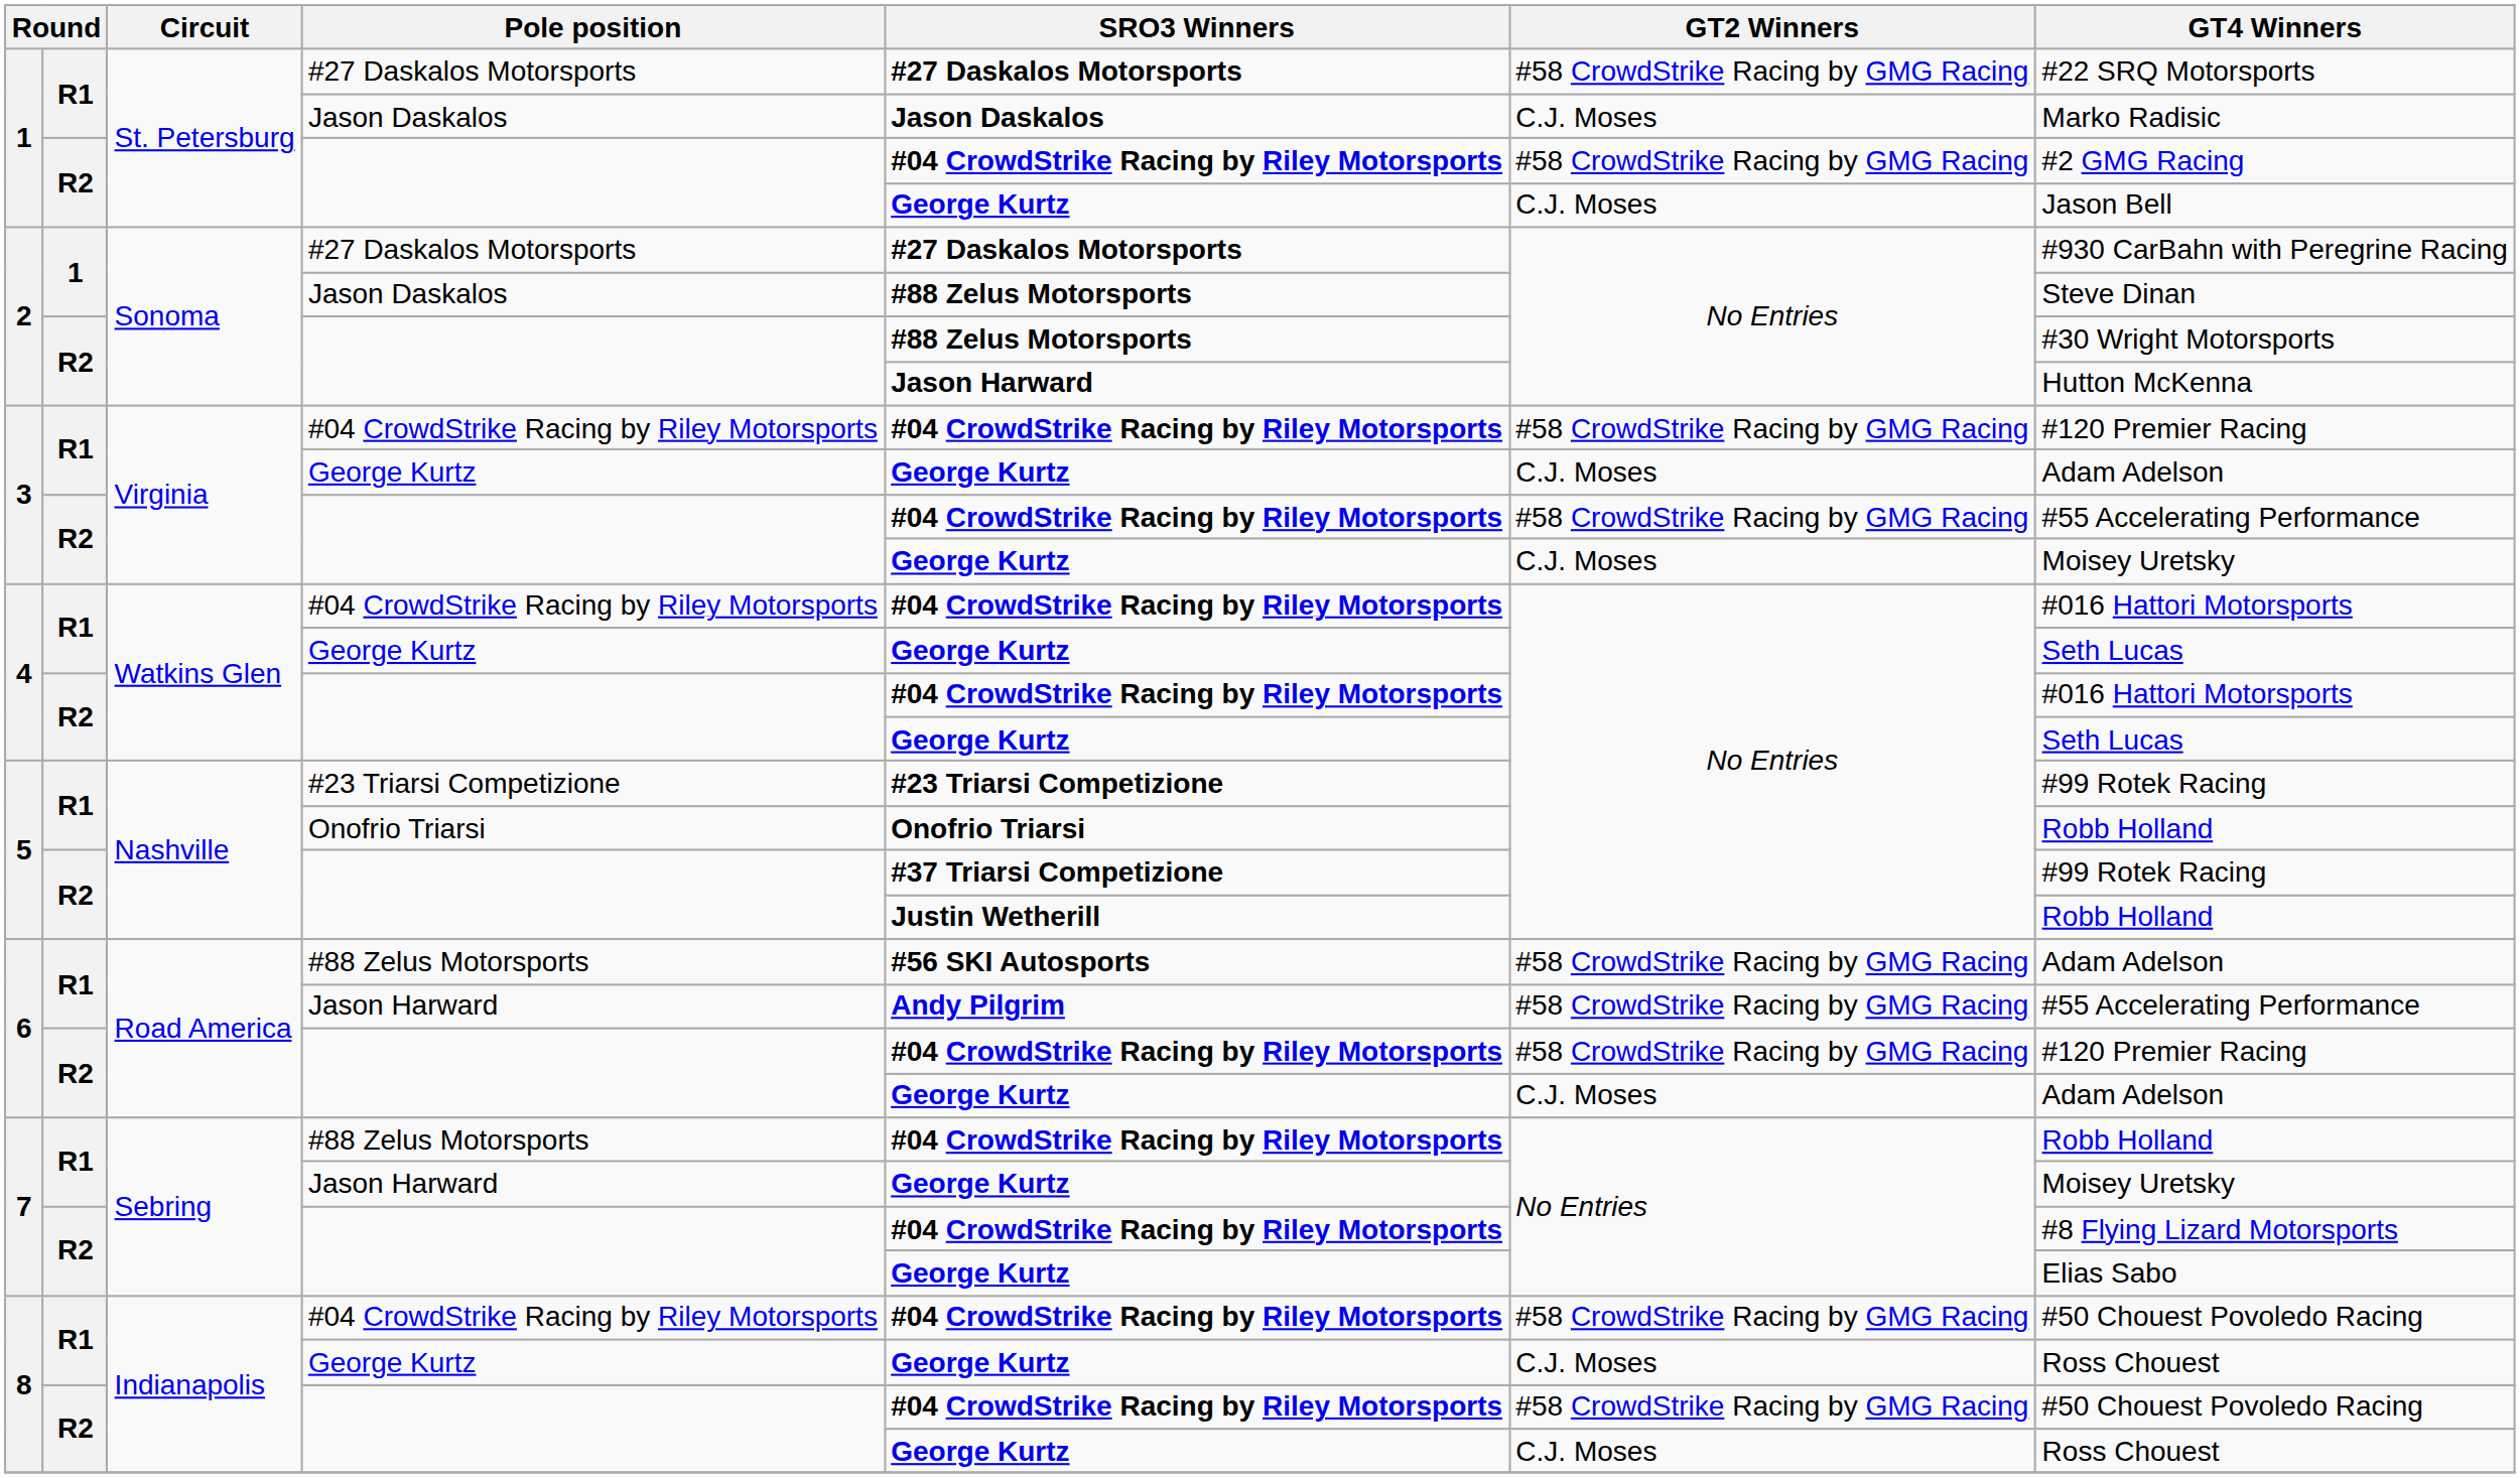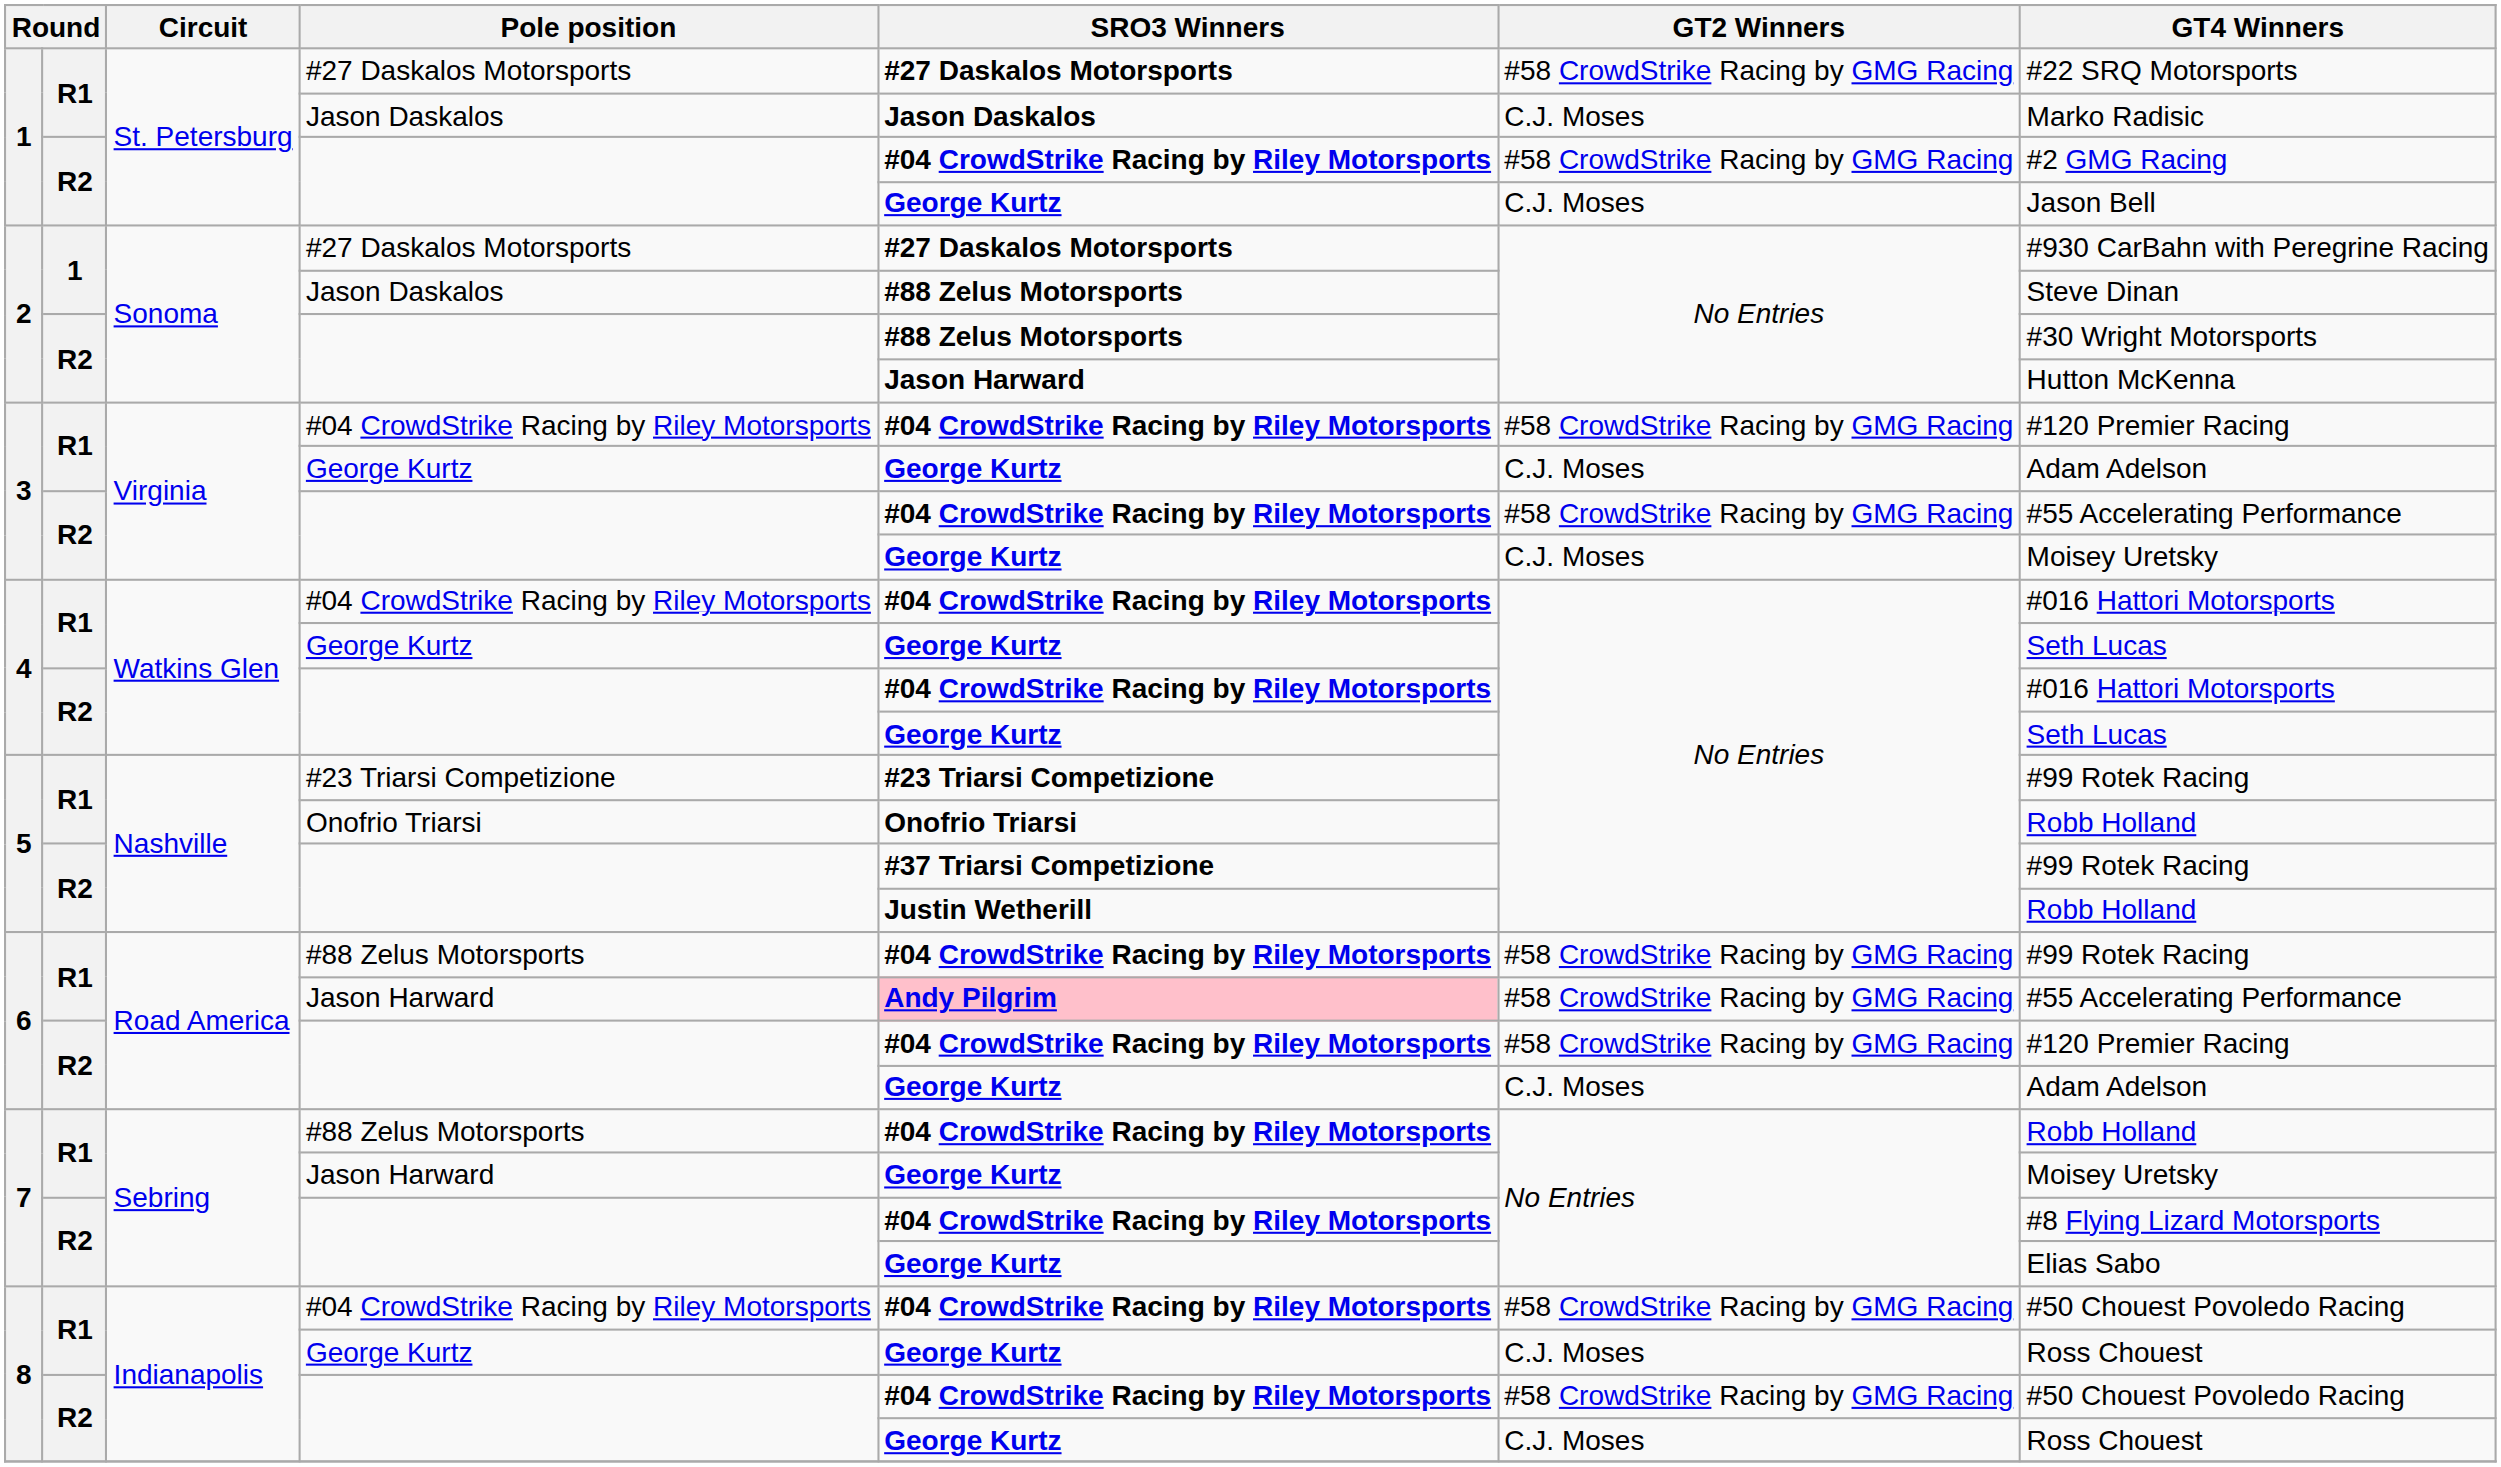6 / #88 Zelus Motorsports | SRO3 Winners: #56 SKI Autosports -> #04 CrowdStrike Racing by Riley Motorsports
6 / #88 Zelus Motorsports | GT4 Winners: Adam Adelson -> #99 Rotek Racing
6 / Jason Harward | SRO3 Winners: no background -> pink background
